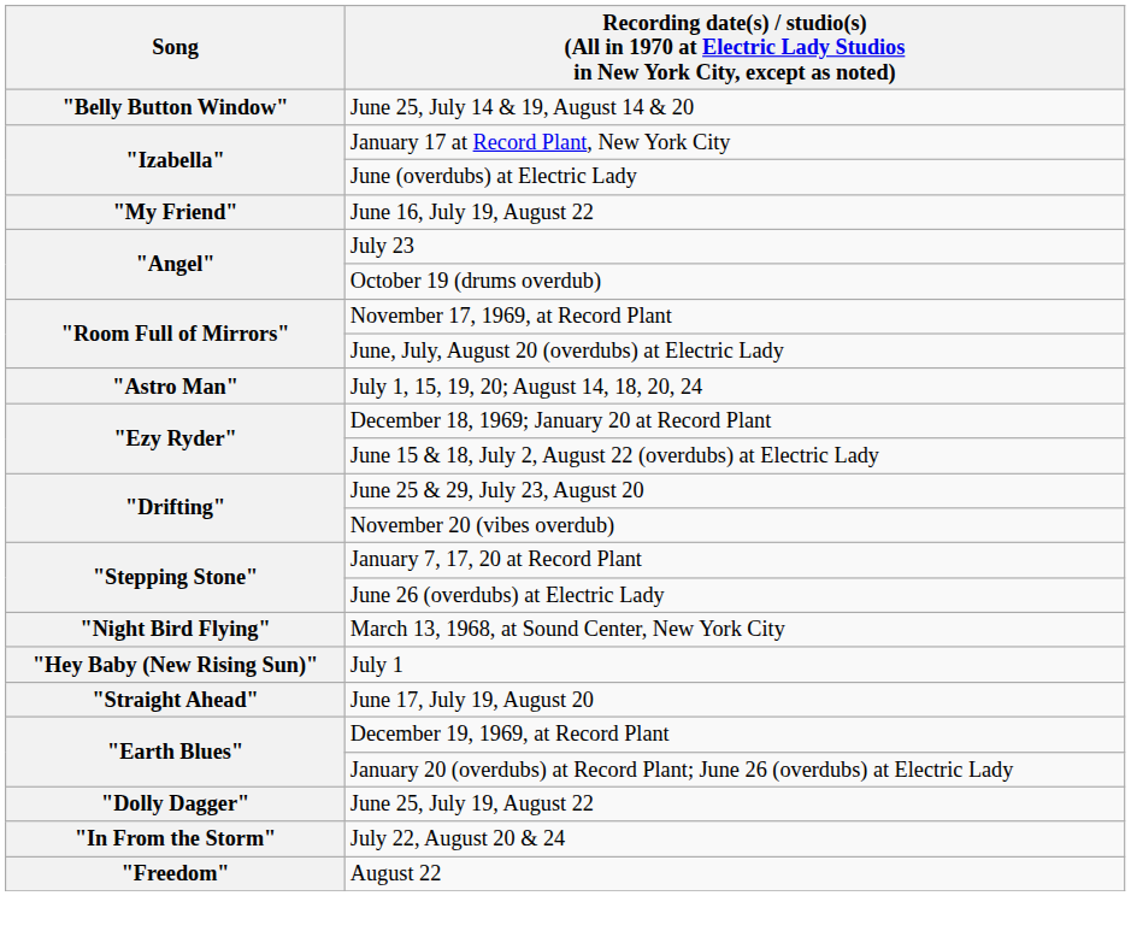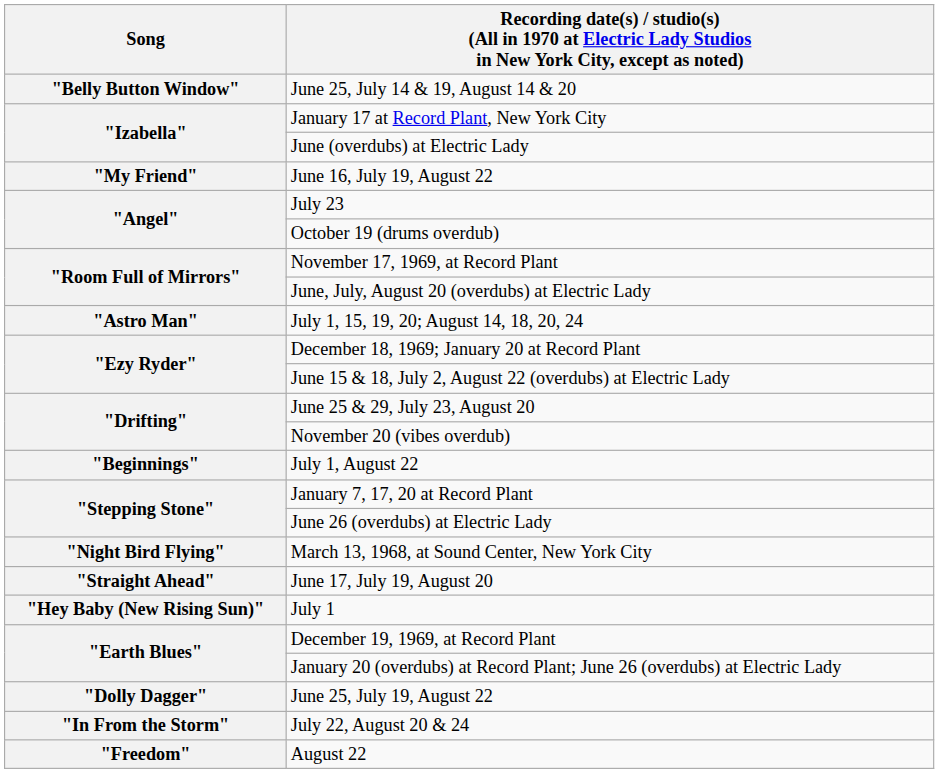+ row: "Beginnings" | July 1, August 22
rows swapped: June 17, July 19, August 20 <-> July 1
